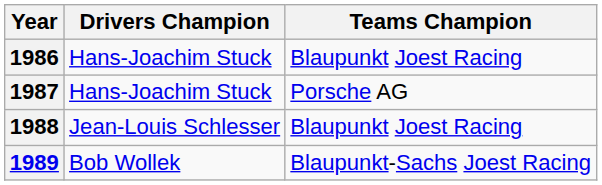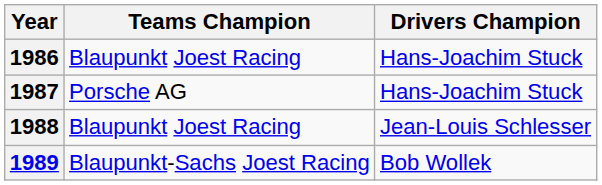columns swapped: Drivers Champion <-> Teams Champion
